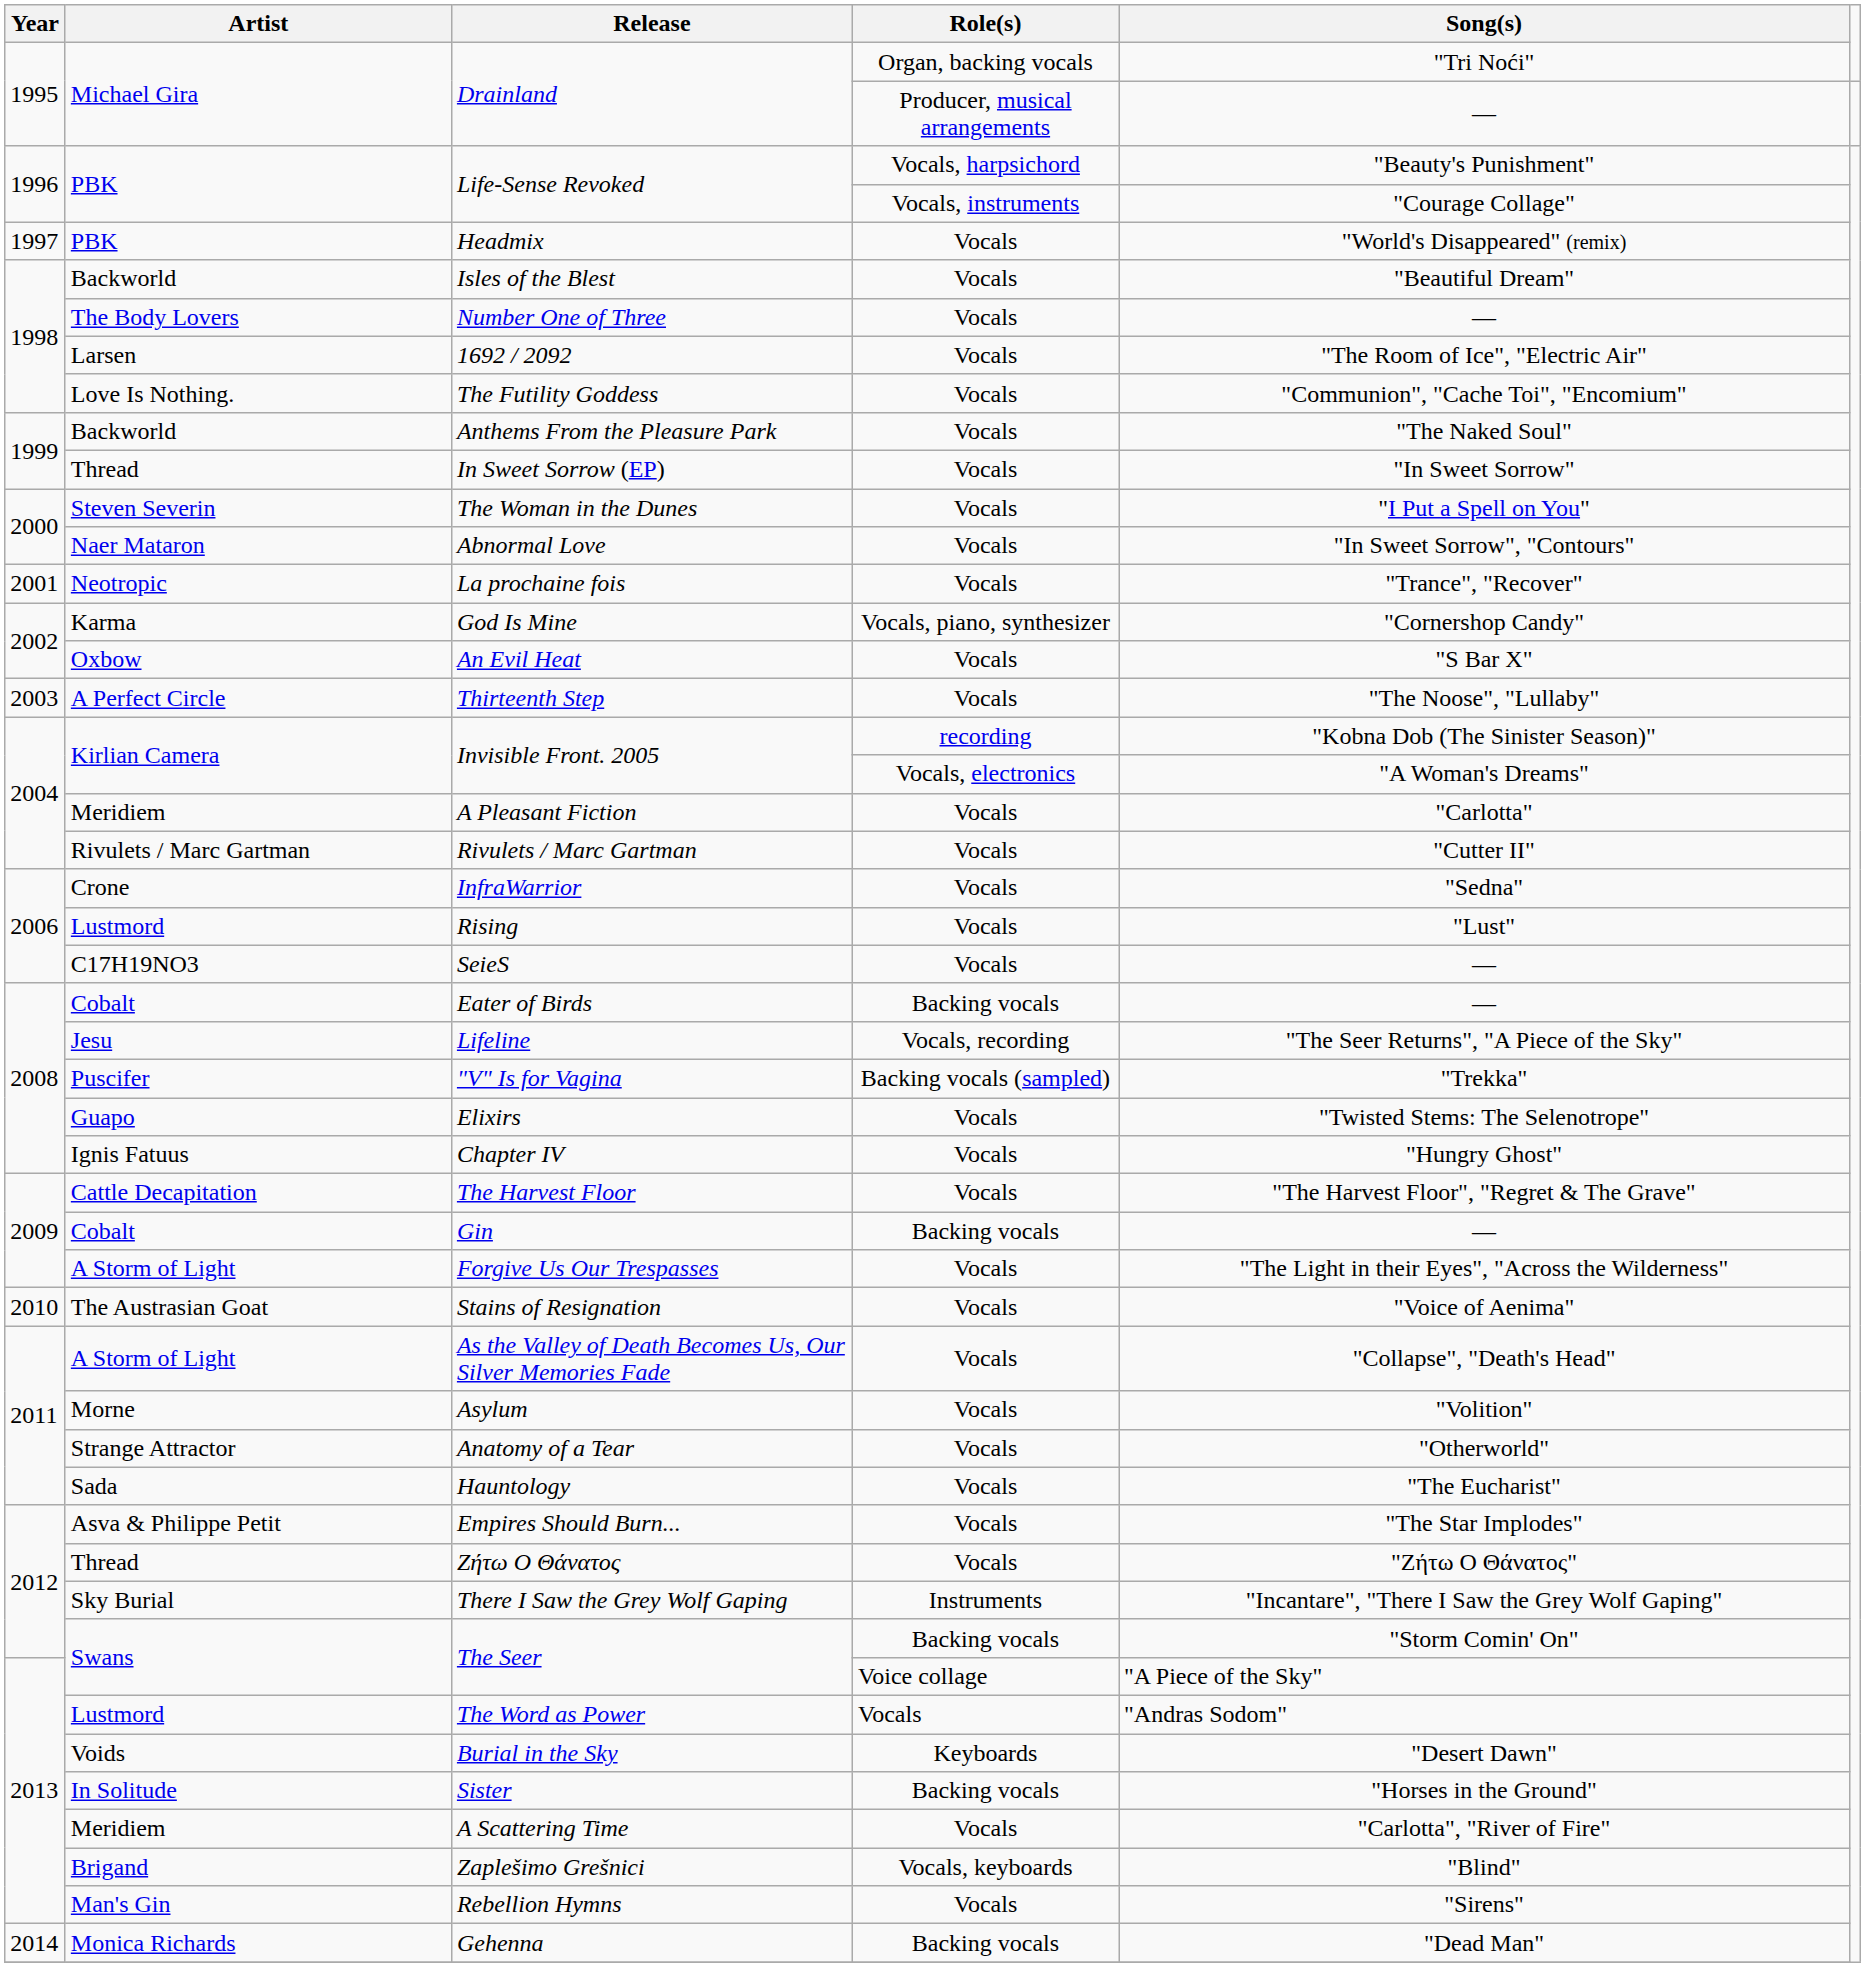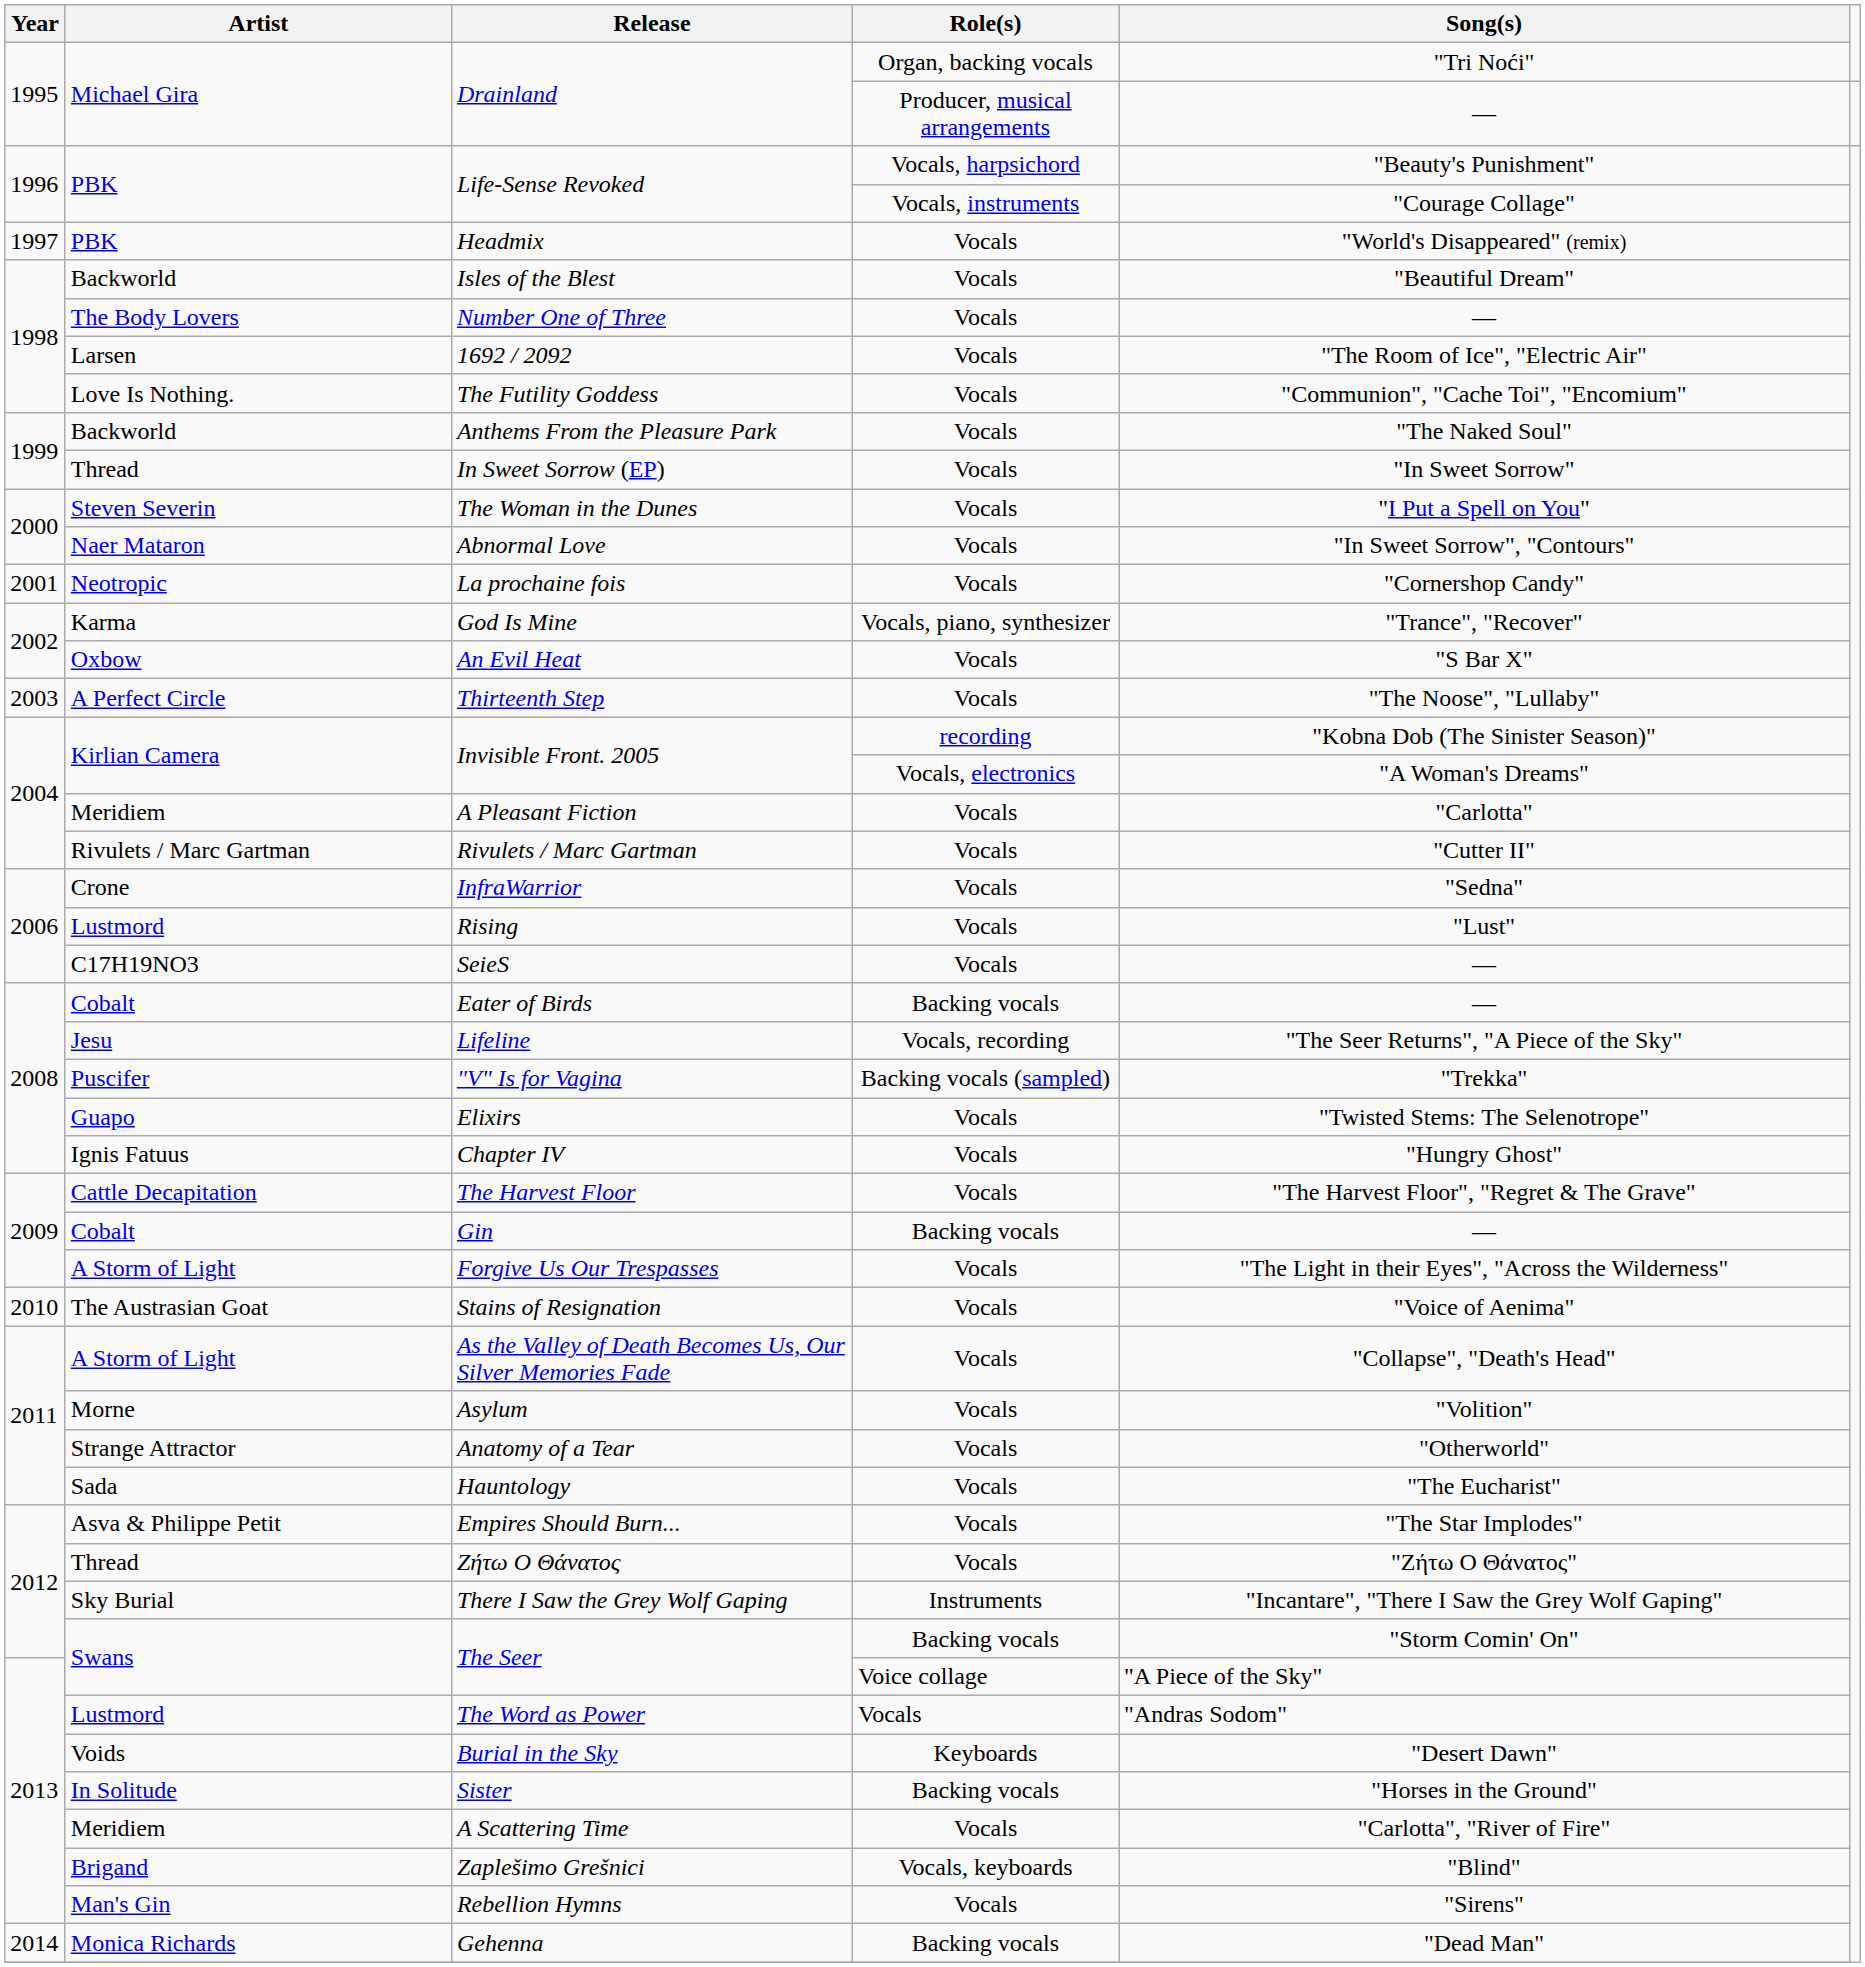La prochaine fois | Song(s): "Trance", "Recover" -> "Cornershop Candy"
God Is Mine | Song(s): "Cornershop Candy" -> "Trance", "Recover"
